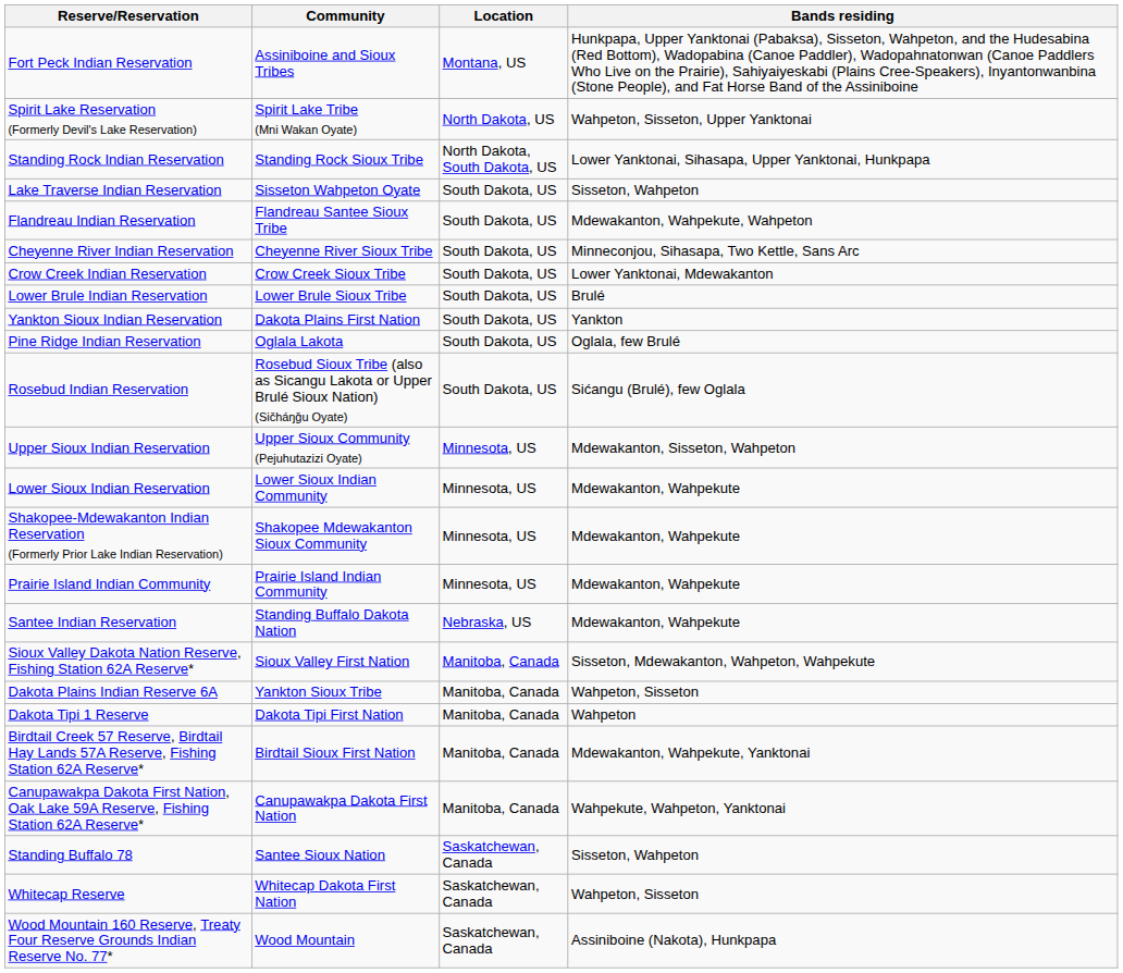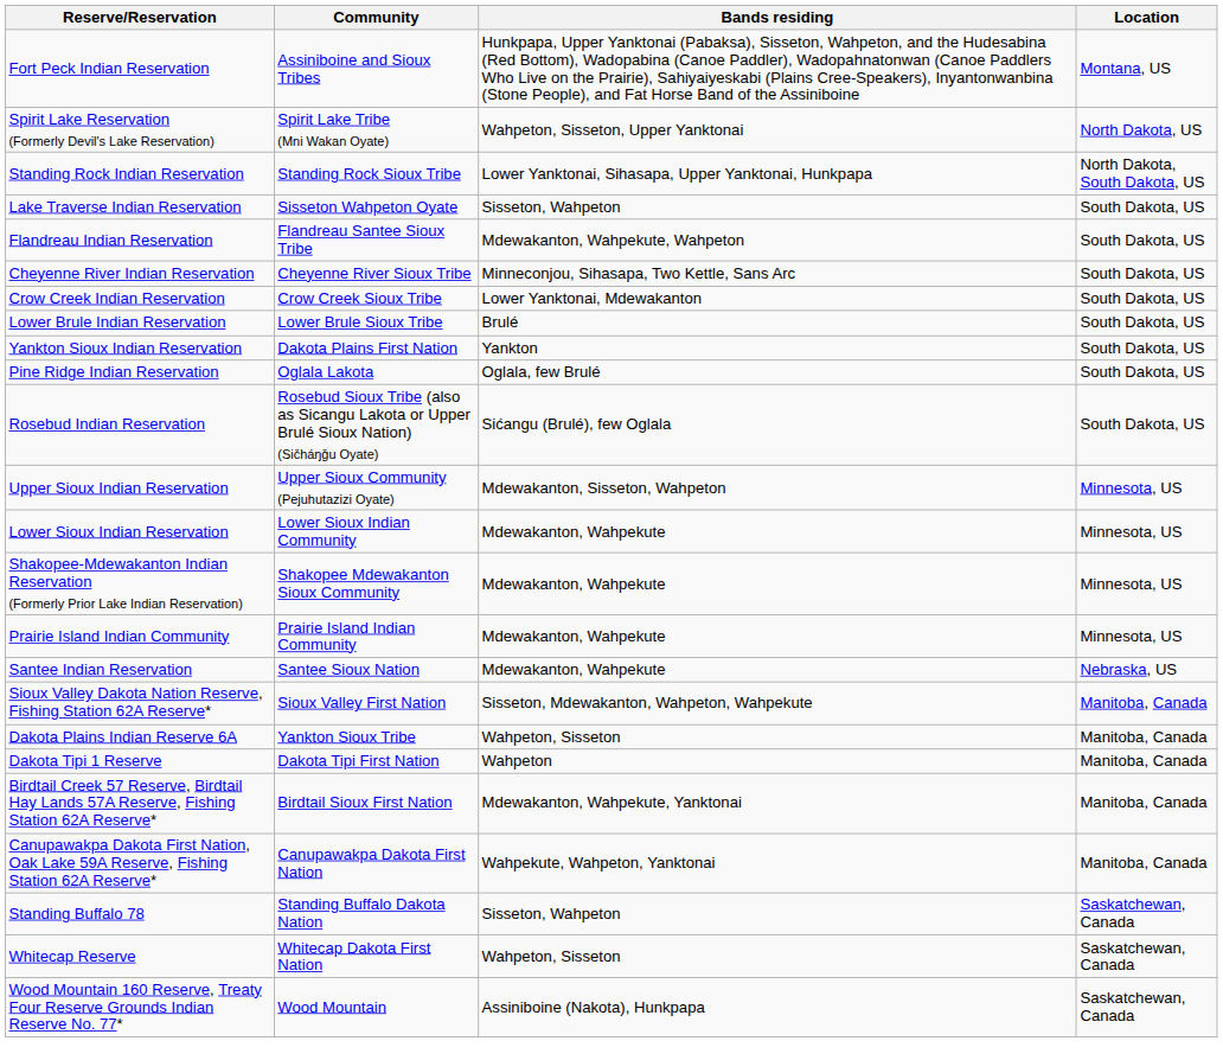columns swapped: Bands residing <-> Location
Santee Indian Reservation | Community: Standing Buffalo Dakota Nation -> Santee Sioux Nation
Standing Buffalo 78 | Community: Santee Sioux Nation -> Standing Buffalo Dakota Nation
